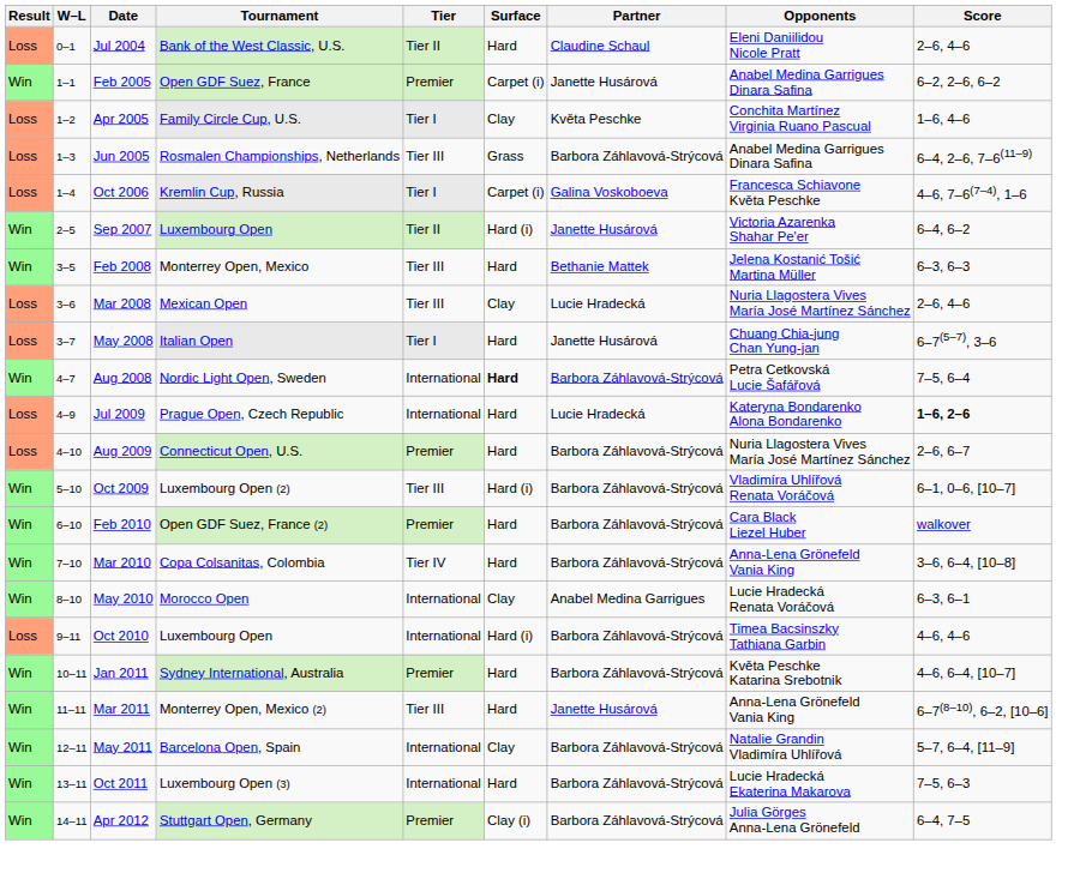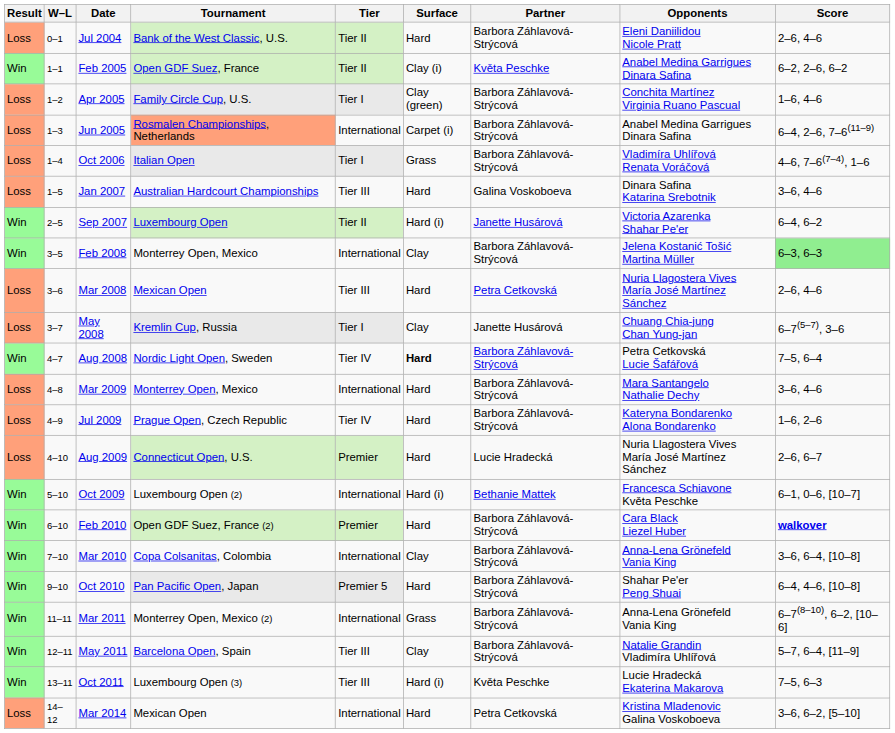Jul 2004 | Partner: Claudine Schaul -> Barbora Záhlavová-Strýcová
Feb 2005 | Tier: Premier -> Tier II
Feb 2005 | Surface: Carpet (i) -> Clay (i)
Feb 2005 | Partner: Janette Husárová -> Květa Peschke
Apr 2005 | Surface: Clay -> Clay (green)
Apr 2005 | Partner: Květa Peschke -> Barbora Záhlavová-Strýcová
Jun 2005 | Tournament: no background -> lightsalmon background
Jun 2005 | Tier: Tier III -> International
Jun 2005 | Surface: Grass -> Carpet (i)
Oct 2006 | Tournament: Kremlin Cup, Russia -> Italian Open
Oct 2006 | Surface: Carpet (i) -> Grass
Oct 2006 | Partner: Galina Voskoboeva -> Barbora Záhlavová-Strýcová
Oct 2006 | Opponents: Francesca Schiavone Květa Peschke -> Vladimíra Uhlířová Renata Voráčová
+ row: Loss | 1–5 | Jan 2007 | Australian Hardcourt Championships | Tier III | Hard | Galina Voskoboeva | Dinara Safina Katarina Srebotnik | 3–6, 4–6
Feb 2008 | Tier: Tier III -> International
Feb 2008 | Surface: Hard -> Clay
Feb 2008 | Partner: Bethanie Mattek -> Barbora Záhlavová-Strýcová
Feb 2008 | Score: no background -> lightgreen background
Mar 2008 | Surface: Clay -> Hard
Mar 2008 | Partner: Lucie Hradecká -> Petra Cetkovská
May 2008 | Tournament: Italian Open -> Kremlin Cup, Russia
May 2008 | Surface: Hard -> Clay
Aug 2008 | Tier: International -> Tier IV
+ row: Loss | 4–8 | Mar 2009 | Monterrey Open, Mexico | International | Hard | Barbora Záhlavová-Strýcová | Mara Santangelo Nathalie Dechy | 3–6, 4–6
Jul 2009 | Tier: International -> Tier IV
Jul 2009 | Partner: Lucie Hradecká -> Barbora Záhlavová-Strýcová
Jul 2009 | Score: bold -> normal
Aug 2009 | Partner: Barbora Záhlavová-Strýcová -> Lucie Hradecká
Oct 2009 | Tier: Tier III -> International
Oct 2009 | Partner: Barbora Záhlavová-Strýcová -> Bethanie Mattek
Oct 2009 | Opponents: Vladimíra Uhlířová Renata Voráčová -> Francesca Schiavone Květa Peschke
Feb 2010 | Score: normal -> bold
Mar 2010 | Tier: Tier IV -> International
Mar 2010 | Surface: Hard -> Clay
- row: Win | 8–10 | May 2010 | Morocco Open | International | Clay | Anabel Medina Garrigues | Lucie Hradecká Renata Voráčová | 6–3, 6–1
+ row: Win | 9–10 | Oct 2010 | Pan Pacific Open, Japan | Premier 5 | Hard | Barbora Záhlavová-Strýcová | Shahar Pe'er Peng Shuai | 6–4, 4–6, [10–8]
- row: Loss | 9–11 | Oct 2010 | Luxembourg Open | International | Hard (i) | Barbora Záhlavová-Strýcová | Timea Bacsinszky Tathiana Garbin | 4–6, 4–6
- row: Win | 10–11 | Jan 2011 | Sydney International, Australia | Premier | Hard | Barbora Záhlavová-Strýcová | Květa Peschke Katarina Srebotnik | 4–6, 6–4, [10–7]
Mar 2011 | Tier: Tier III -> International
Mar 2011 | Surface: Hard -> Grass
Mar 2011 | Partner: Janette Husárová -> Barbora Záhlavová-Strýcová
May 2011 | Tier: International -> Tier III
Oct 2011 | Tier: International -> Tier III
Oct 2011 | Surface: Hard -> Hard (i)
Oct 2011 | Partner: Barbora Záhlavová-Strýcová -> Květa Peschke
- row: Win | 14–11 | Apr 2012 | Stuttgart Open, Germany | Premier | Clay (i) | Barbora Záhlavová-Strýcová | Julia Görges Anna-Lena Grönefeld | 6–4, 7–5
+ row: Loss | 14–12 | Mar 2014 | Mexican Open | International | Hard | Petra Cetkovská | Kristina Mladenovic Galina Voskoboeva | 3–6, 6–2, [5–10]
